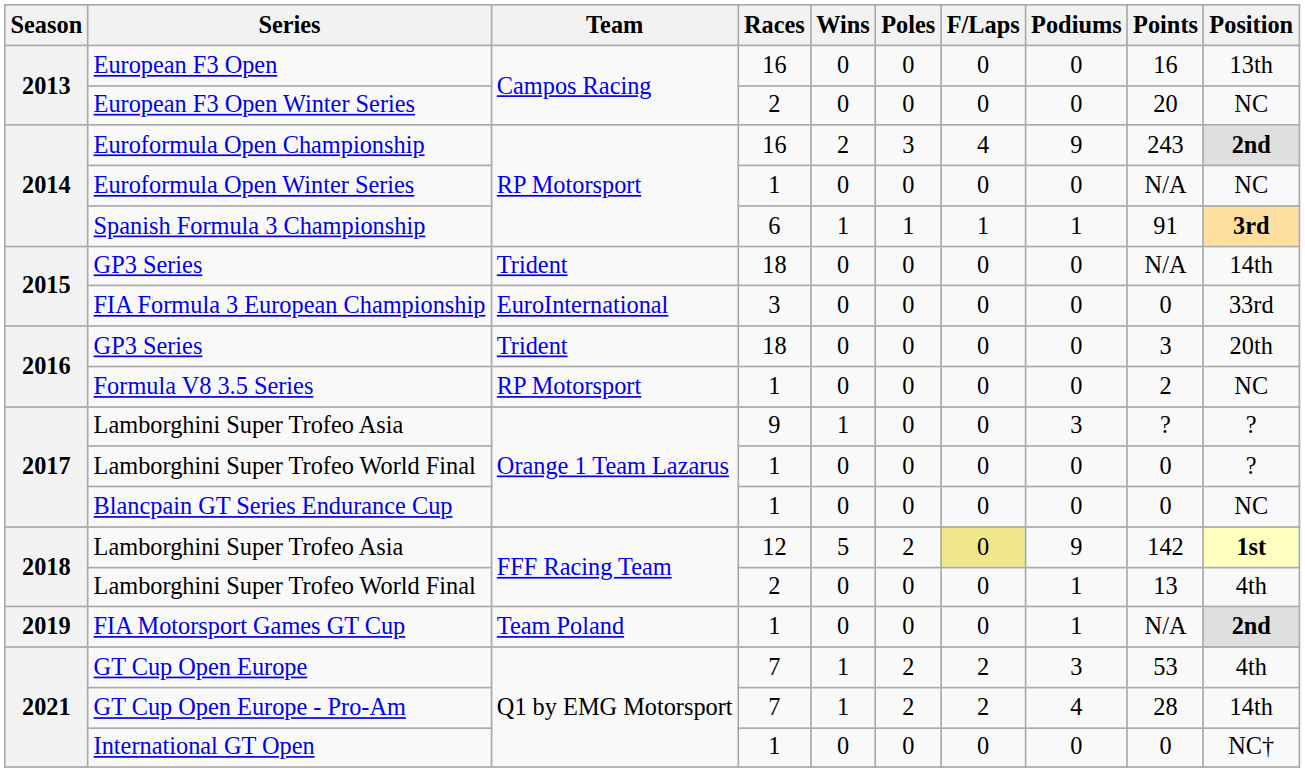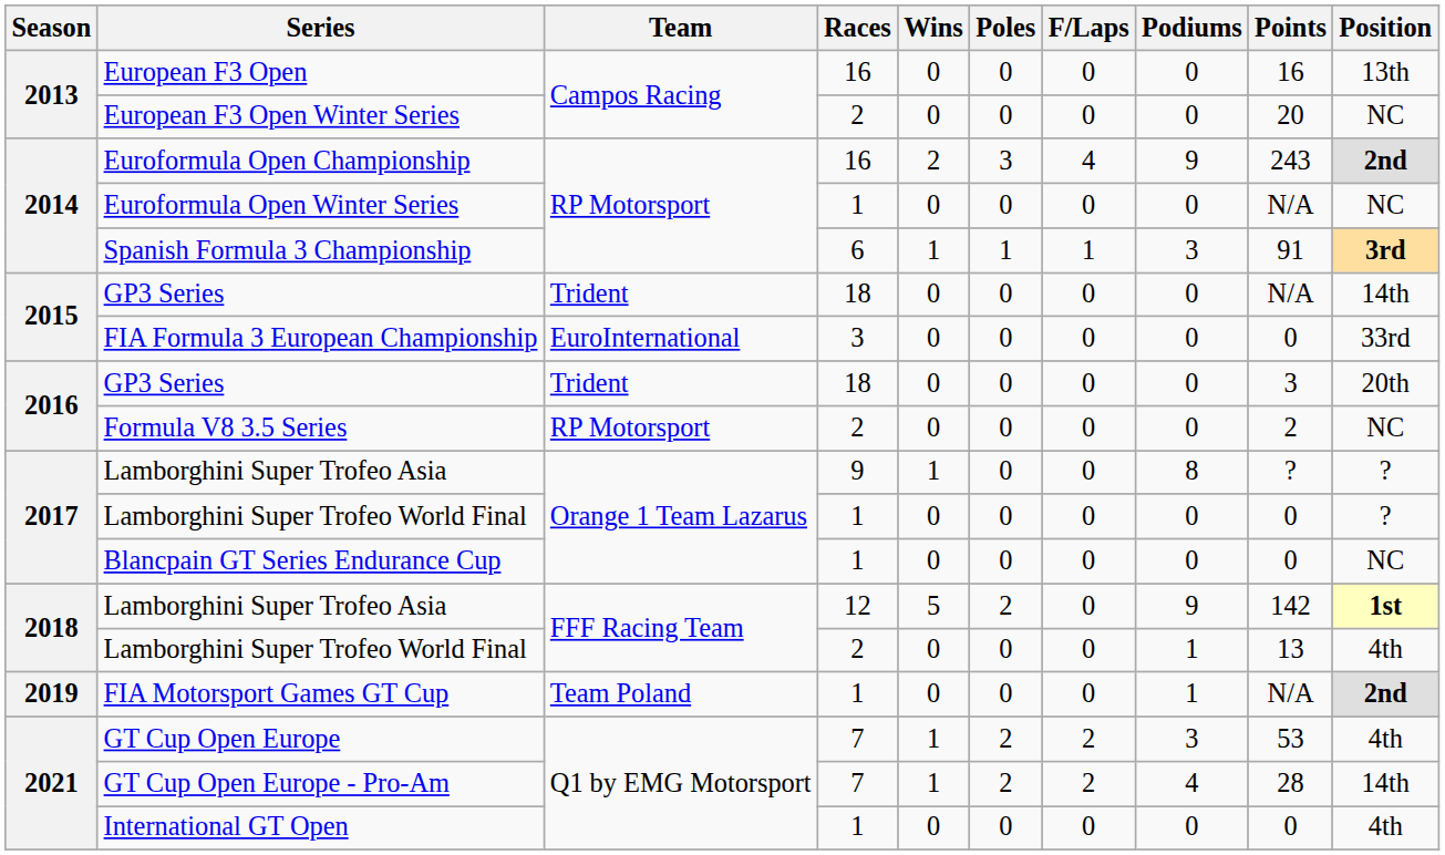Spanish Formula 3 Championship | Podiums: 1 -> 3
Formula V8 3.5 Series | Races: 1 -> 2
2017 / Lamborghini Super Trofeo Asia | Podiums: 3 -> 8
2018 / Lamborghini Super Trofeo Asia | F/Laps: khaki background -> no background
International GT Open | Position: NC† -> 4th
